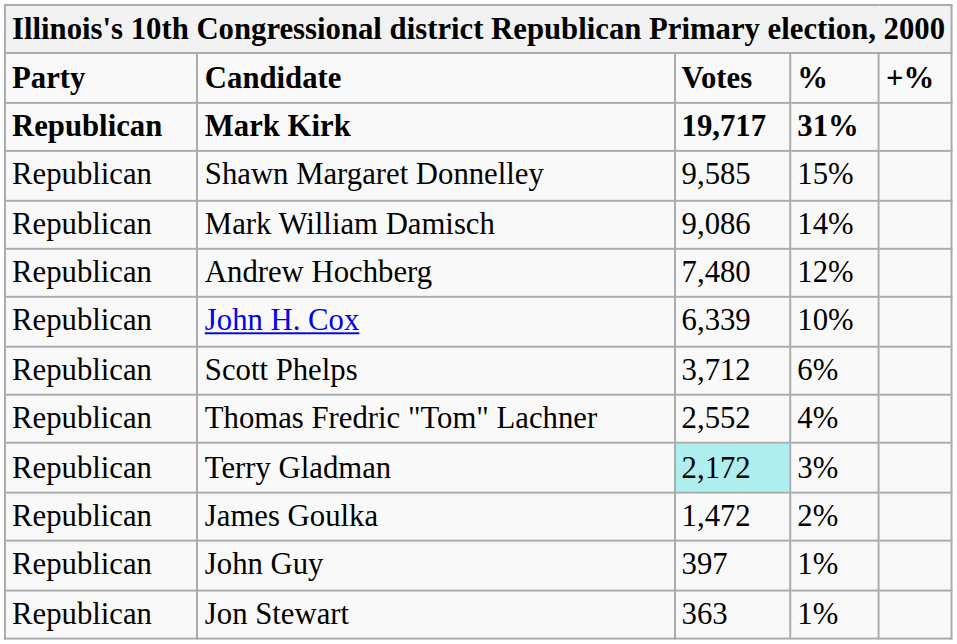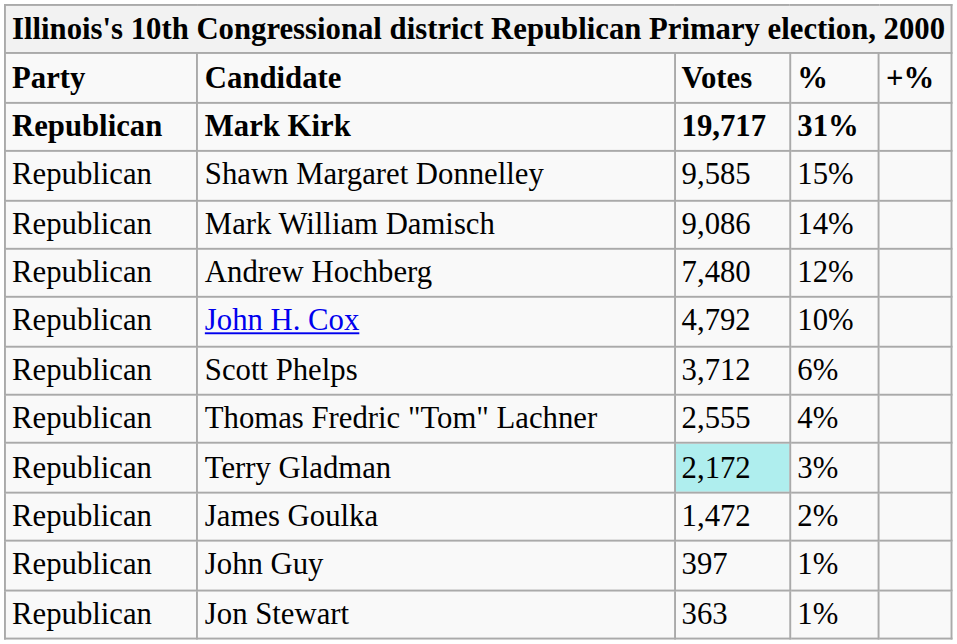John H. Cox | Votes: 6,339 -> 4,792
Thomas Fredric "Tom" Lachner | Votes: 2,552 -> 2,555
